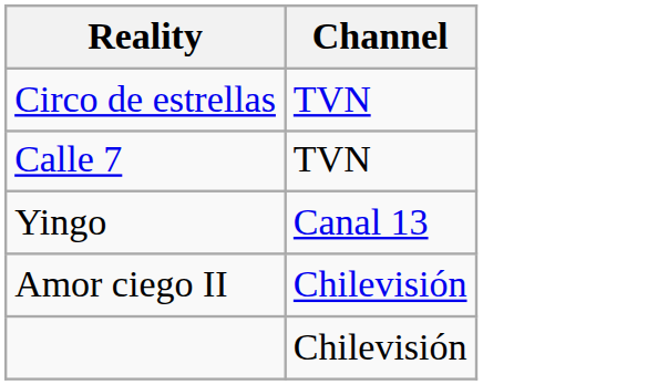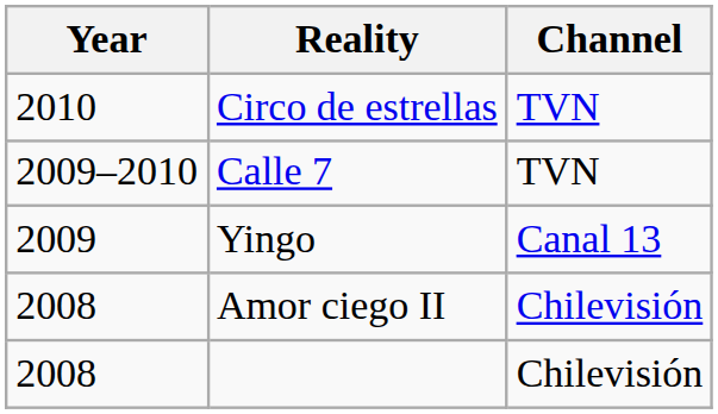+ column: Year | 2010 | 2009–2010 | 2009 | 2008 | 2008
